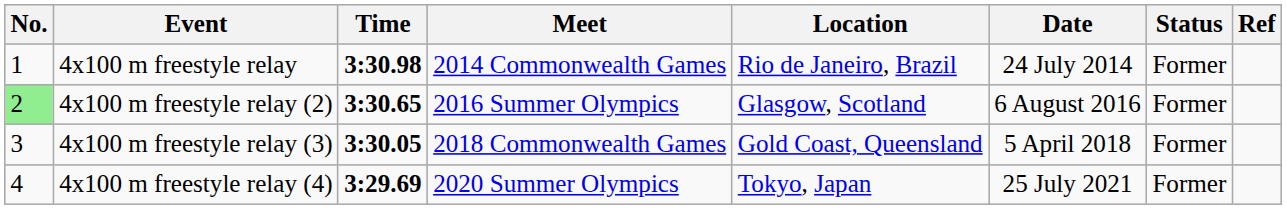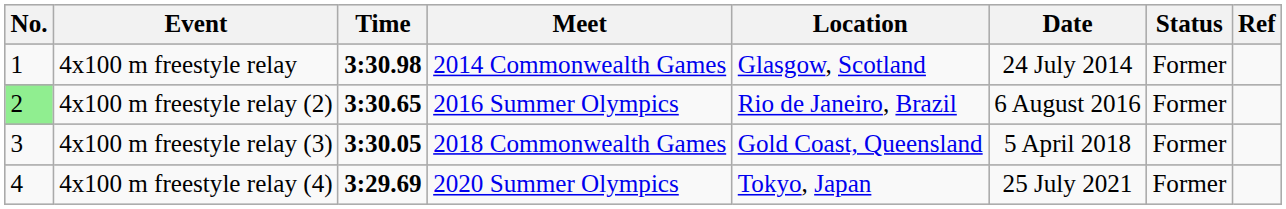4x100 m freestyle relay | Location: Rio de Janeiro, Brazil -> Glasgow, Scotland
4x100 m freestyle relay (2) | Location: Glasgow, Scotland -> Rio de Janeiro, Brazil
